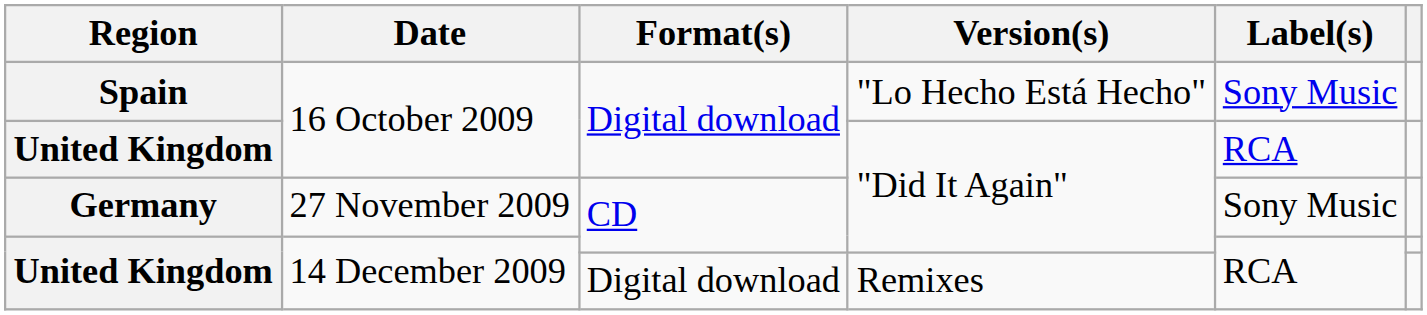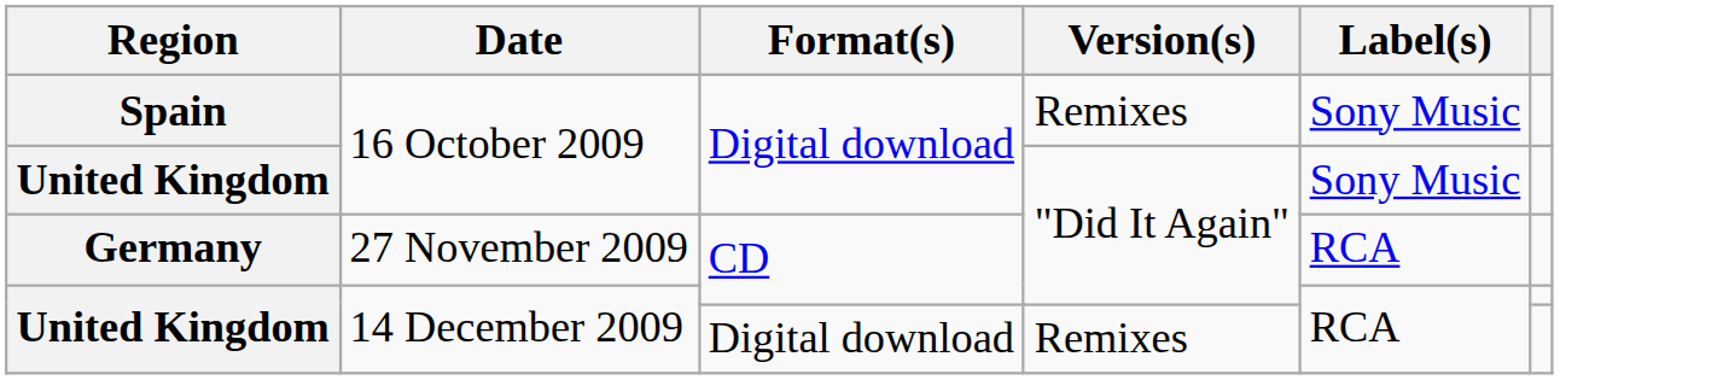Spain | Version(s): "Lo Hecho Está Hecho" -> Remixes
United Kingdom / 16 October 2009 | Label(s): RCA -> Sony Music
Germany | Label(s): Sony Music -> RCA
